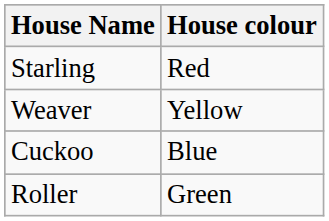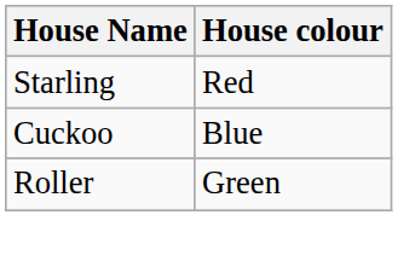- row: Weaver | Yellow
